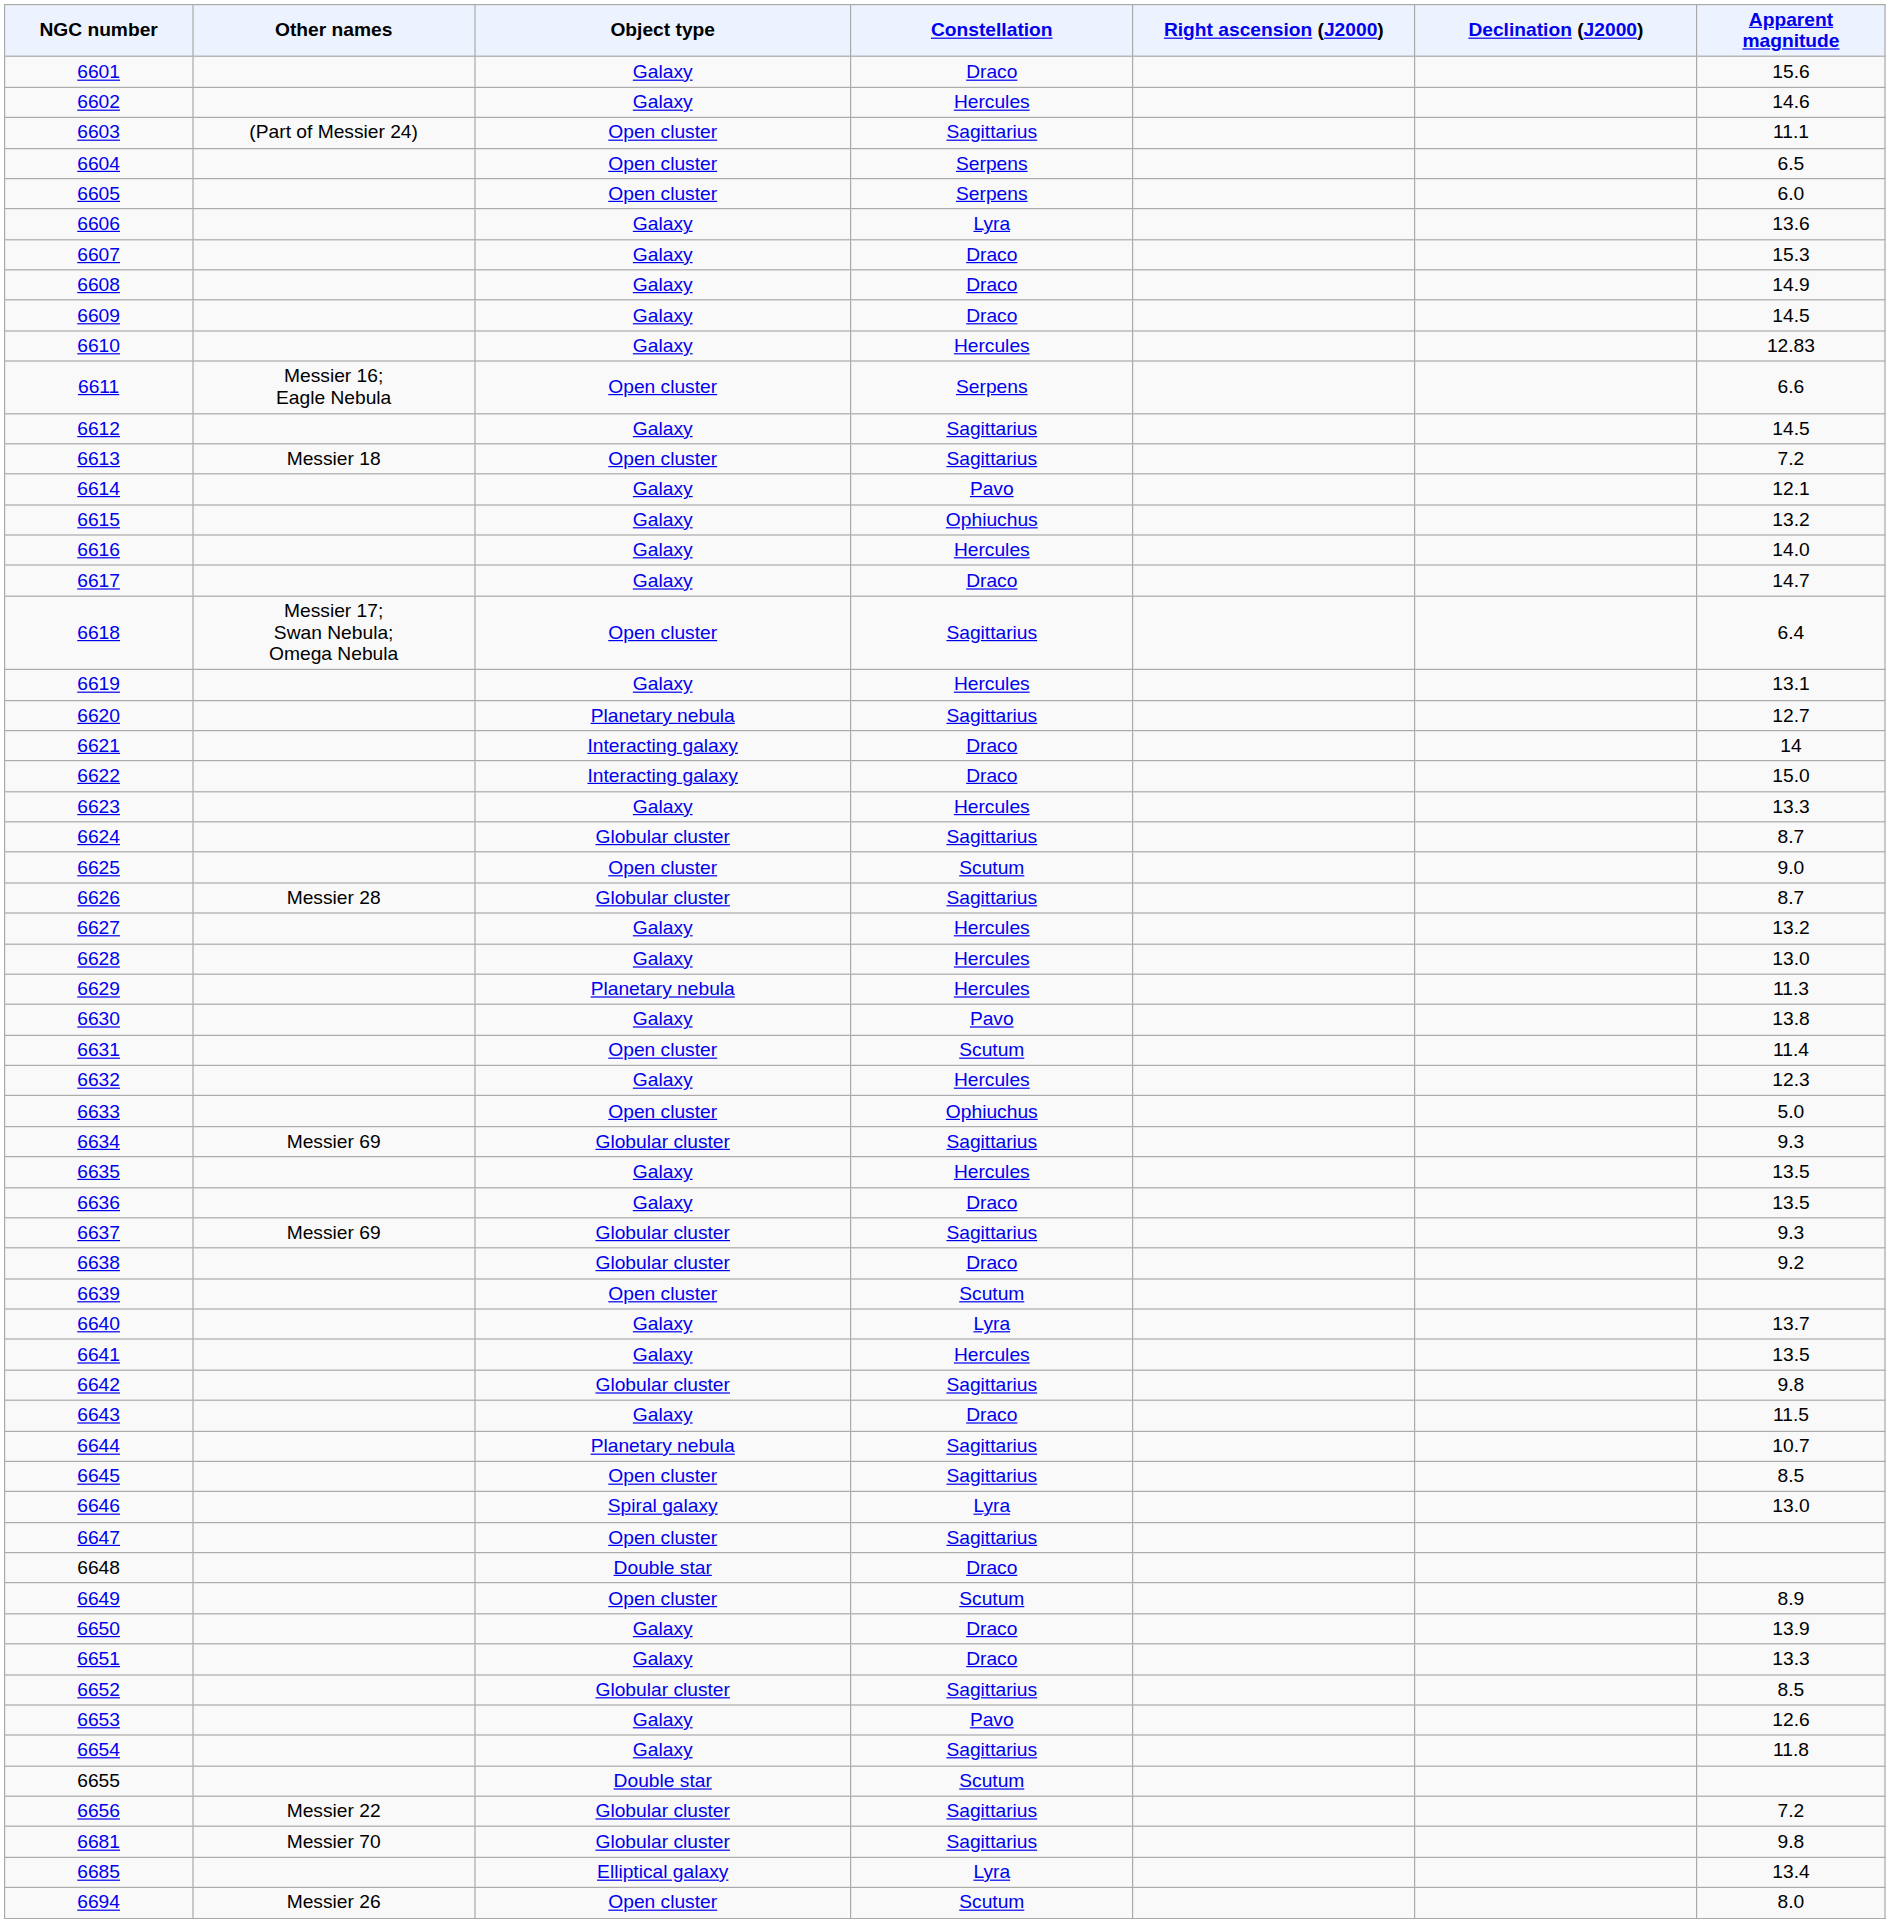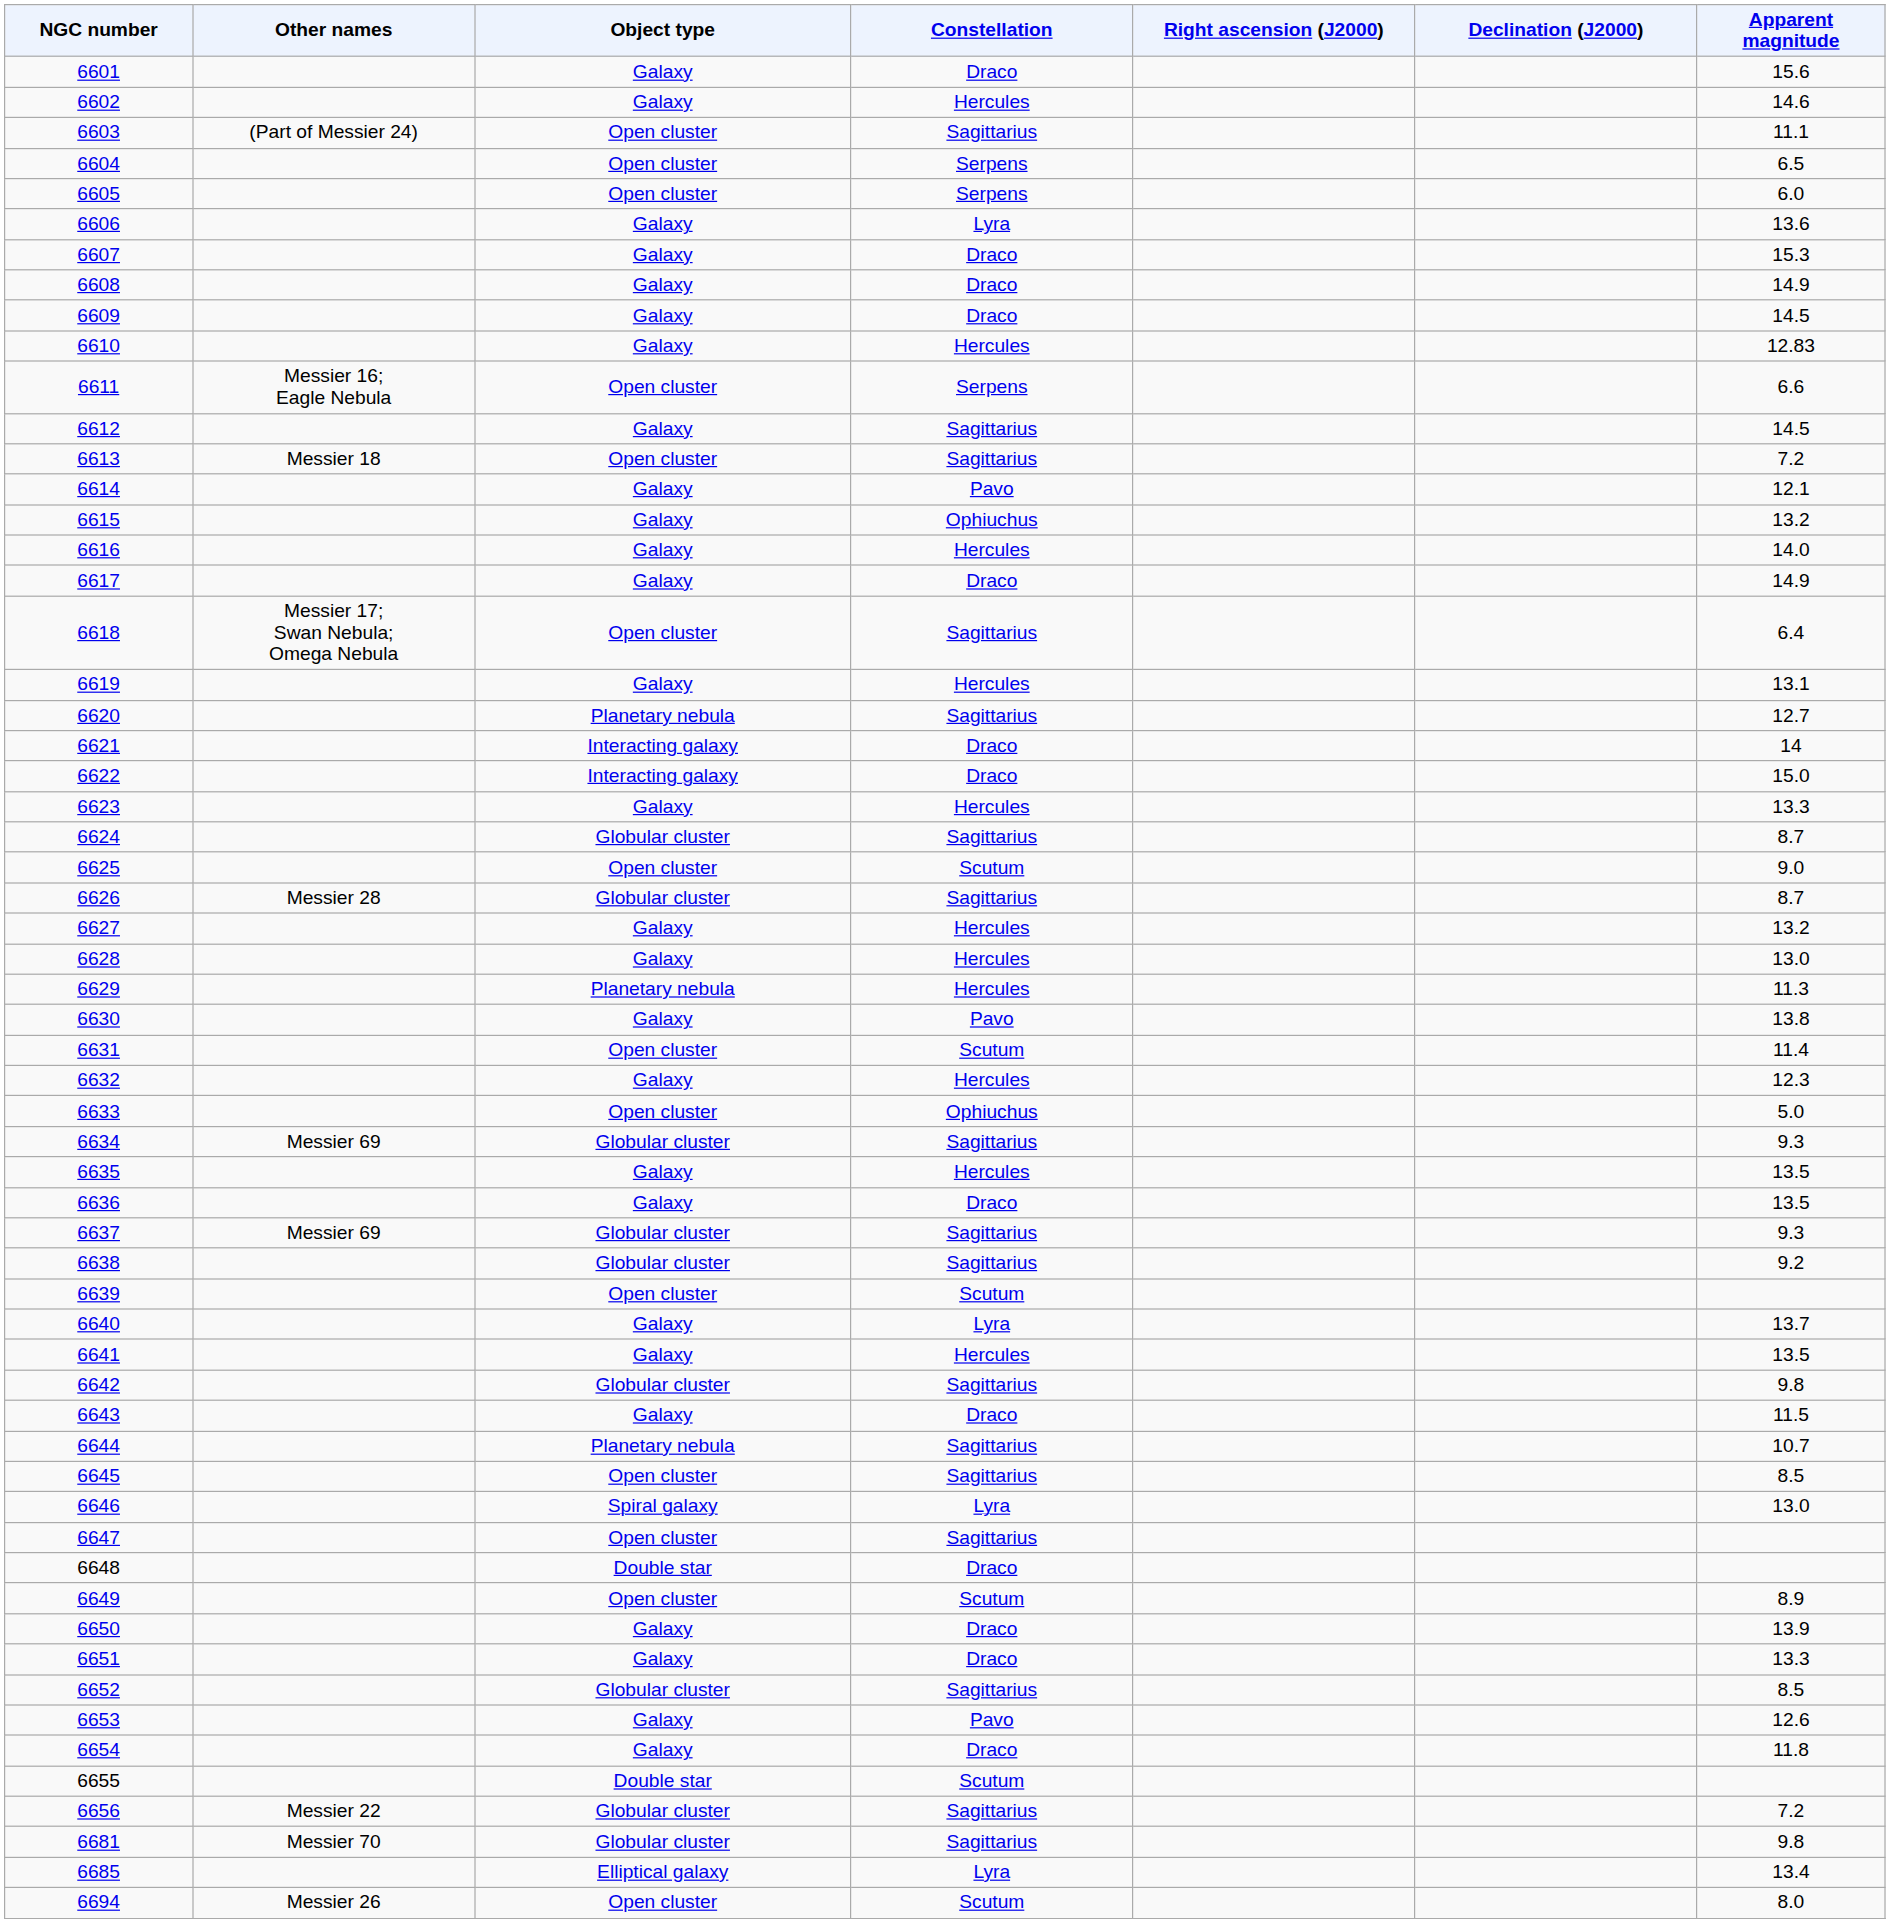6617 | Apparent magnitude: 14.7 -> 14.9
6638 | Constellation: Draco -> Sagittarius
6654 | Constellation: Sagittarius -> Draco
